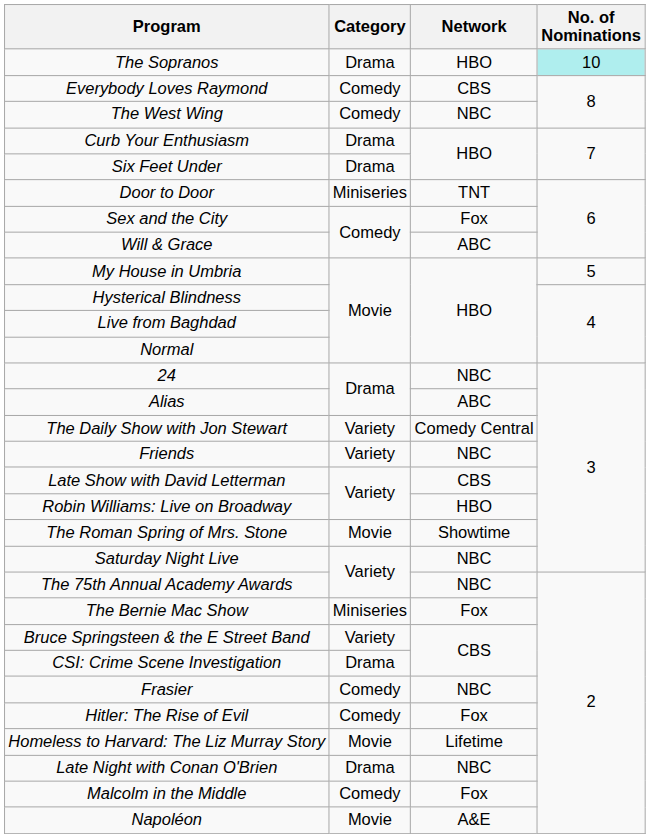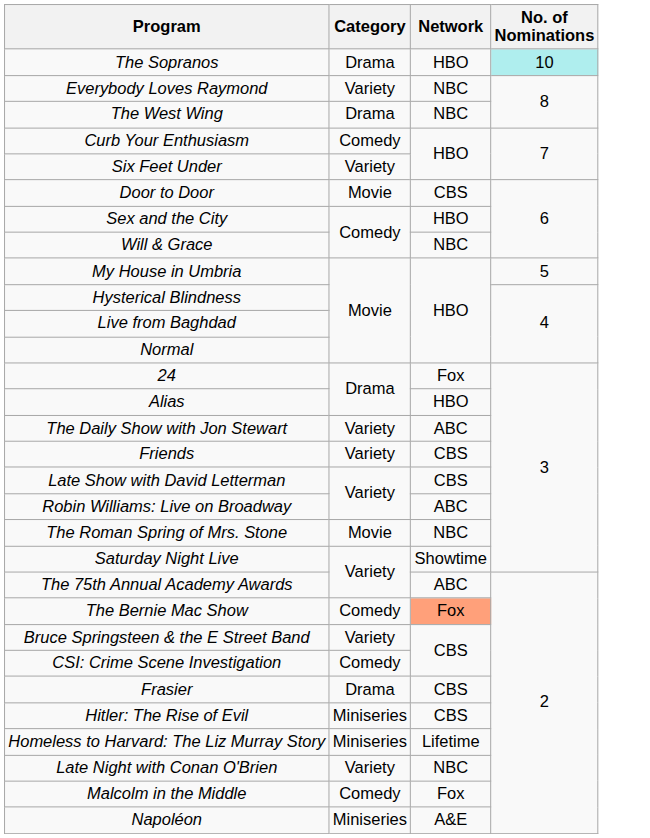Everybody Loves Raymond | Category: Comedy -> Variety
Everybody Loves Raymond | Network: CBS -> NBC
The West Wing | Category: Comedy -> Drama
Curb Your Enthusiasm | Category: Drama -> Comedy
Six Feet Under | Category: Drama -> Variety
Door to Door | Category: Miniseries -> Movie
Door to Door | Network: TNT -> CBS
Sex and the City | Network: Fox -> HBO
Will & Grace | Network: ABC -> NBC
24 | Network: NBC -> Fox
Alias | Network: ABC -> HBO
The Daily Show with Jon Stewart | Network: Comedy Central -> ABC
Friends | Network: NBC -> CBS
Robin Williams: Live on Broadway | Network: HBO -> ABC
The Roman Spring of Mrs. Stone | Network: Showtime -> NBC
Saturday Night Live | Network: NBC -> Showtime
The 75th Annual Academy Awards | Network: NBC -> ABC
The Bernie Mac Show | Category: Miniseries -> Comedy
The Bernie Mac Show | Network: no background -> lightsalmon background
CSI: Crime Scene Investigation | Category: Drama -> Comedy
Frasier | Category: Comedy -> Drama
Frasier | Network: NBC -> CBS
Hitler: The Rise of Evil | Category: Comedy -> Miniseries
Hitler: The Rise of Evil | Network: Fox -> CBS
Homeless to Harvard: The Liz Murray Story | Category: Movie -> Miniseries
Late Night with Conan O'Brien | Category: Drama -> Variety
Napoléon | Category: Movie -> Miniseries
